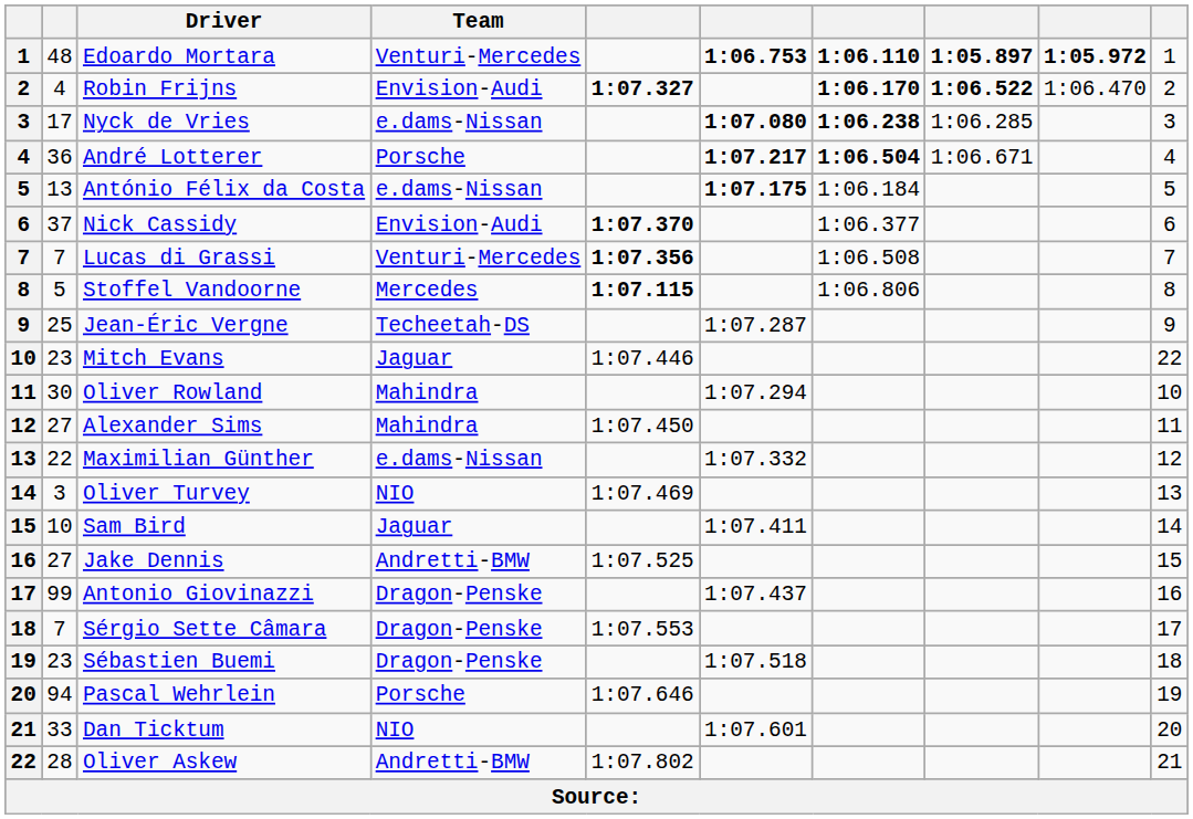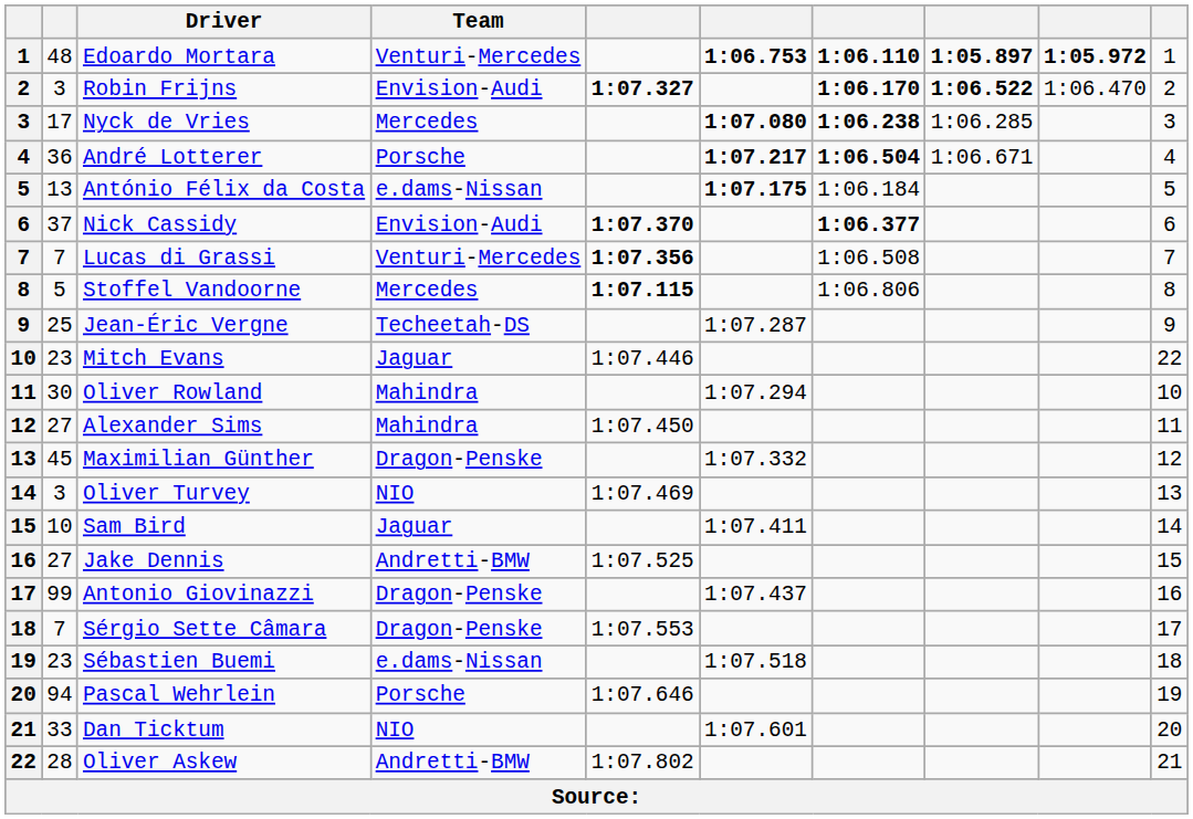Robin Frijns | column 2: 4 -> 3
Nyck de Vries | Team: e.dams-Nissan -> Mercedes
Nick Cassidy | column 7: normal -> bold
Maximilian Günther | column 2: 22 -> 45
Maximilian Günther | Team: e.dams-Nissan -> Dragon-Penske
Sébastien Buemi | Team: Dragon-Penske -> e.dams-Nissan
